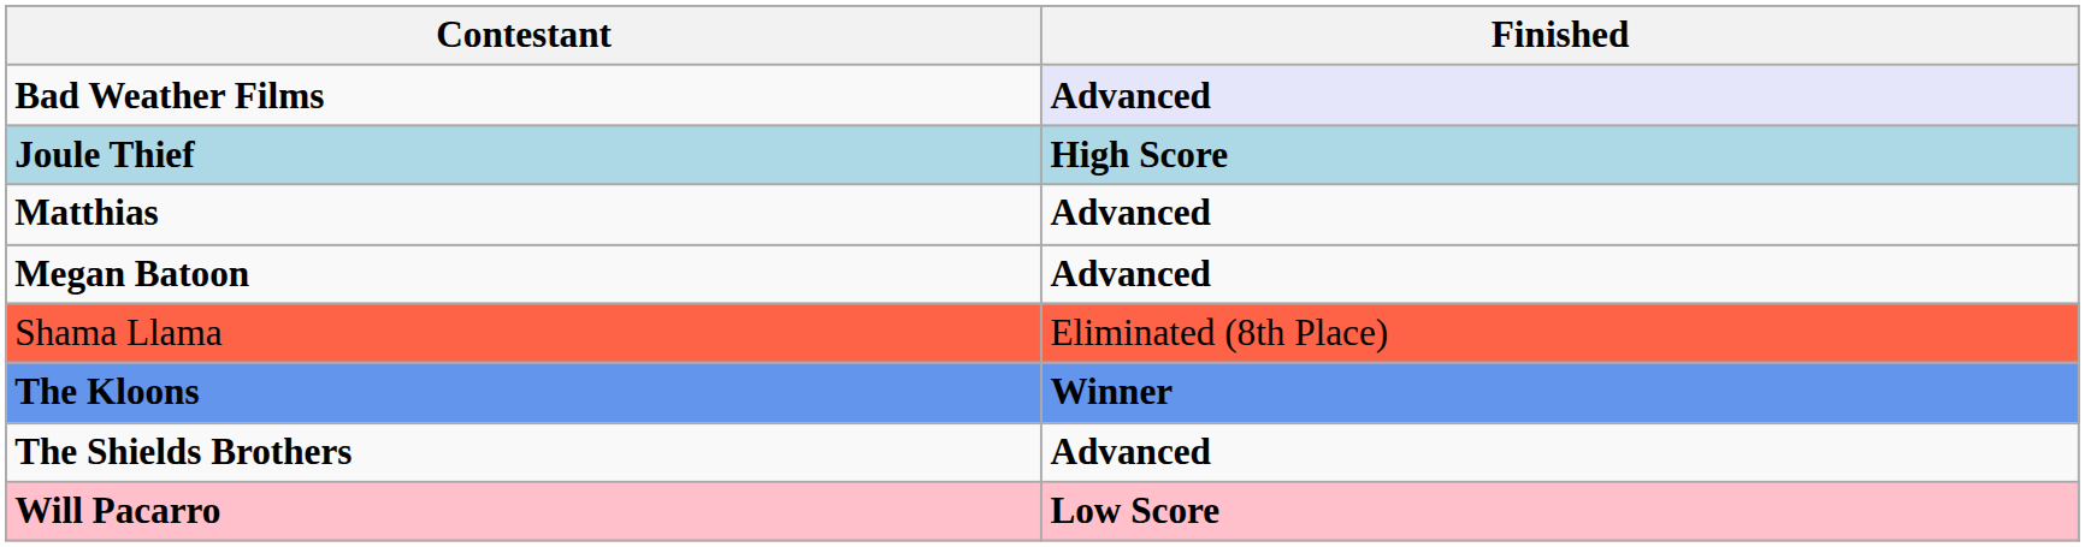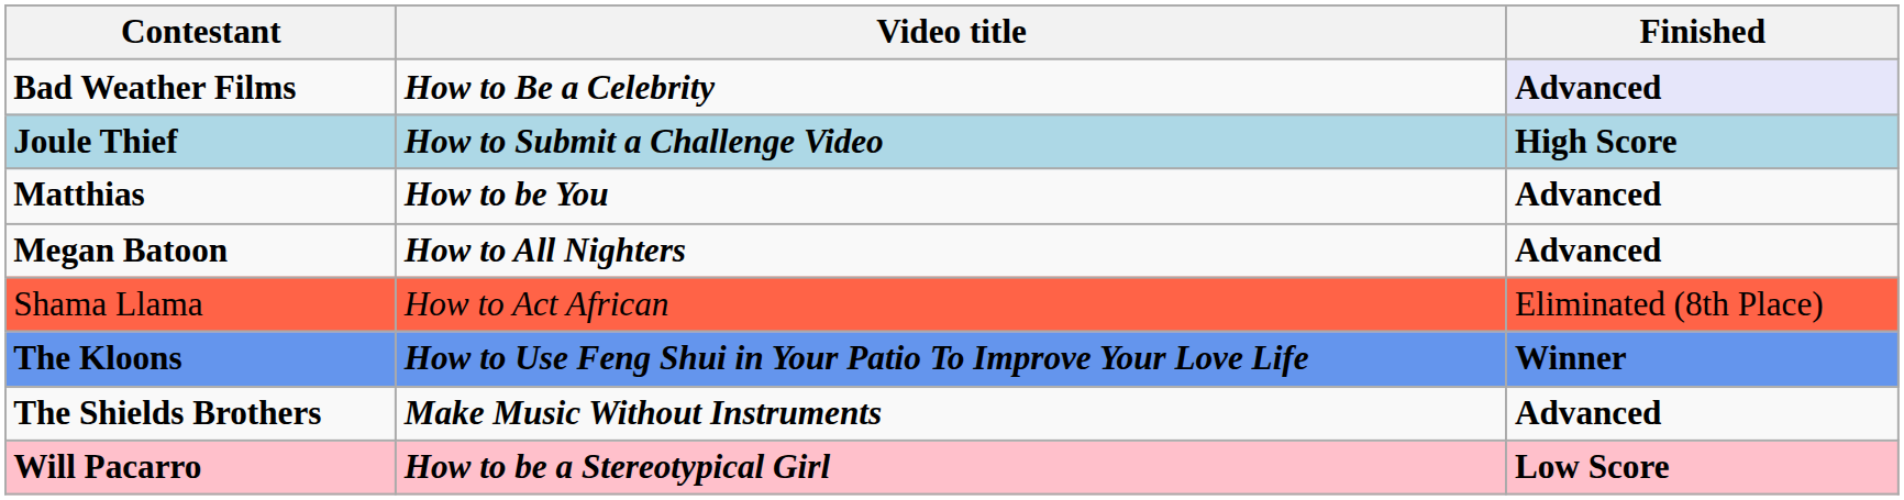+ column: Video title | How to Be a Celebrity | How to Submit a Challenge Video | How to be You | How to All Nighters | How to Act African | How to Use Feng Shui in Your Patio To Improve Your Love Life | Make Music Without Instruments | How to be a Stereotypical Girl
